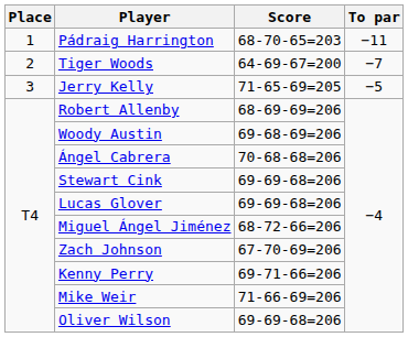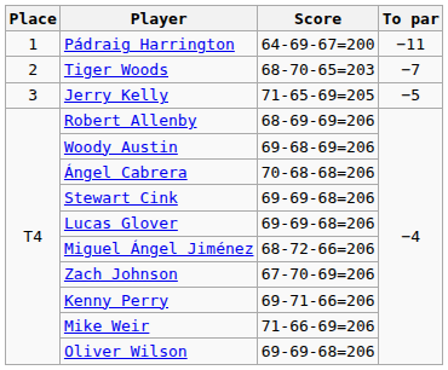Pádraig Harrington | Score: 68-70-65=203 -> 64-69-67=200
Tiger Woods | Score: 64-69-67=200 -> 68-70-65=203
